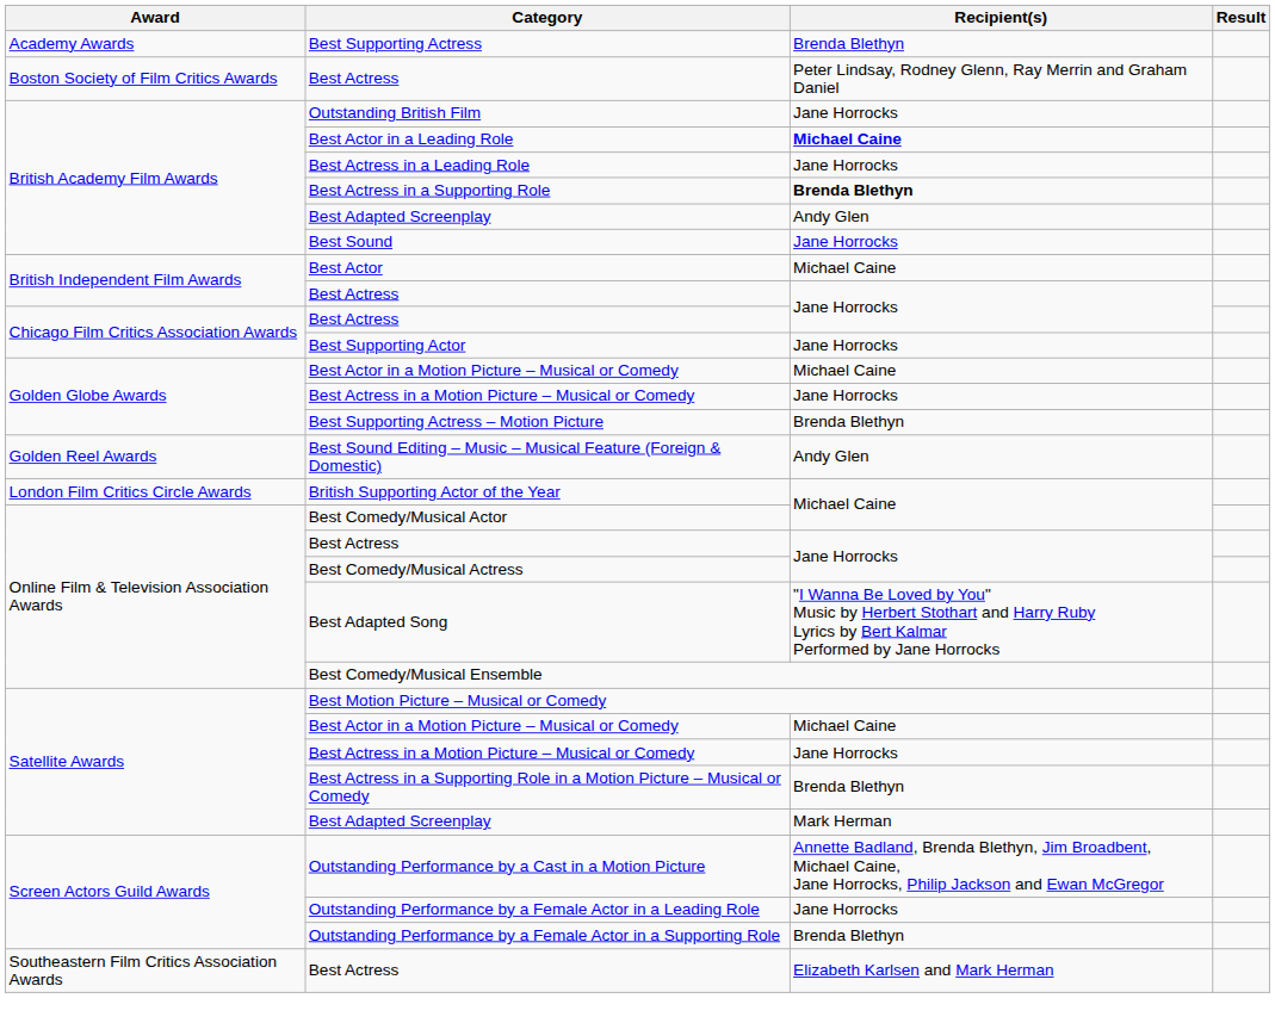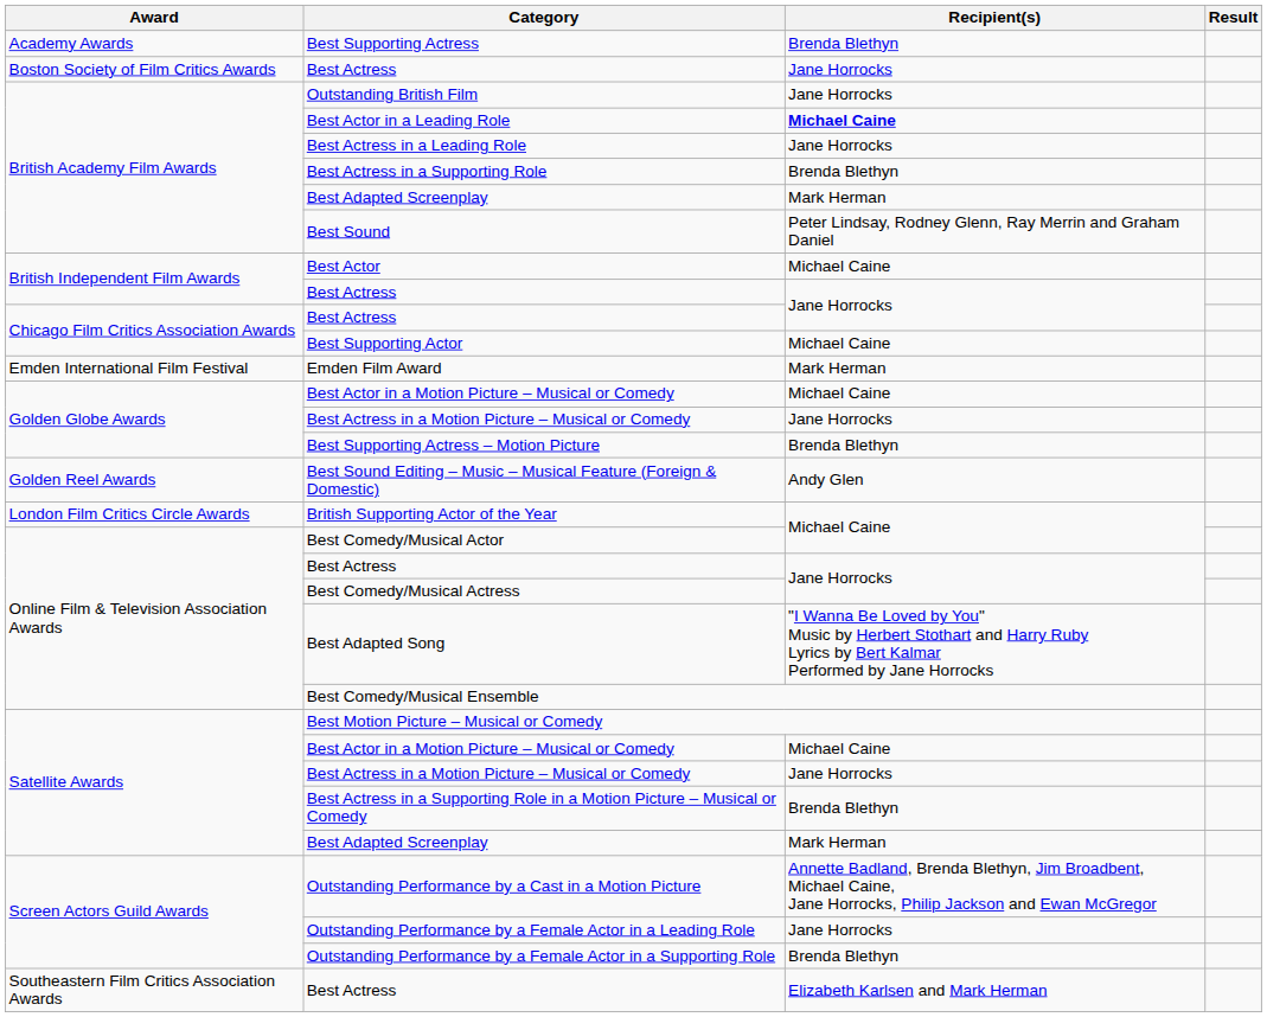Boston Society of Film Critics Awards / Best Actress | Recipient(s): Peter Lindsay, Rodney Glenn, Ray Merrin and Graham Daniel -> Jane Horrocks
Best Actress in a Supporting Role | Recipient(s): bold -> normal
British Academy Film Awards / Best Adapted Screenplay | Recipient(s): Andy Glen -> Mark Herman
Best Sound | Recipient(s): Jane Horrocks -> Peter Lindsay, Rodney Glenn, Ray Merrin and Graham Daniel
Best Supporting Actor | Recipient(s): Jane Horrocks -> Michael Caine
+ row: Emden International Film Festival | Emden Film Award | Mark Herman
